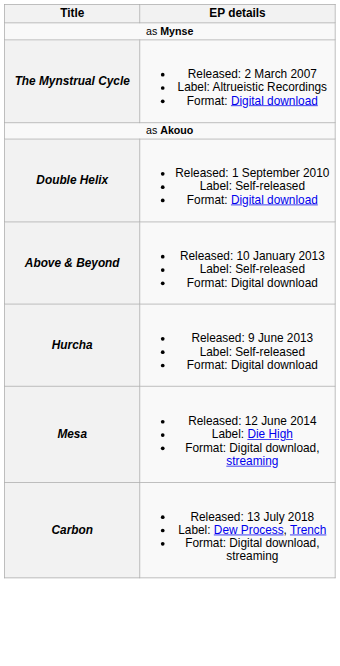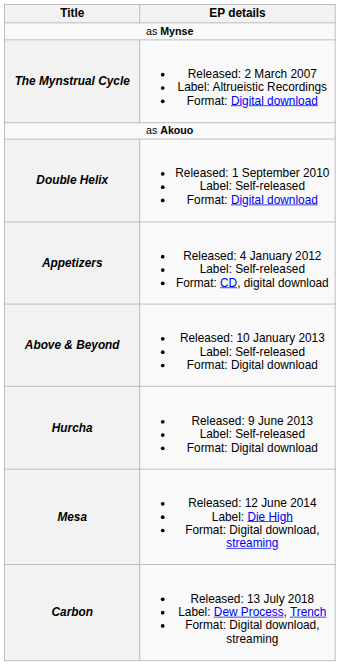+ row: Appetizers | Released: 4 January 2012 Label: Self-released Format: CD, digital download
